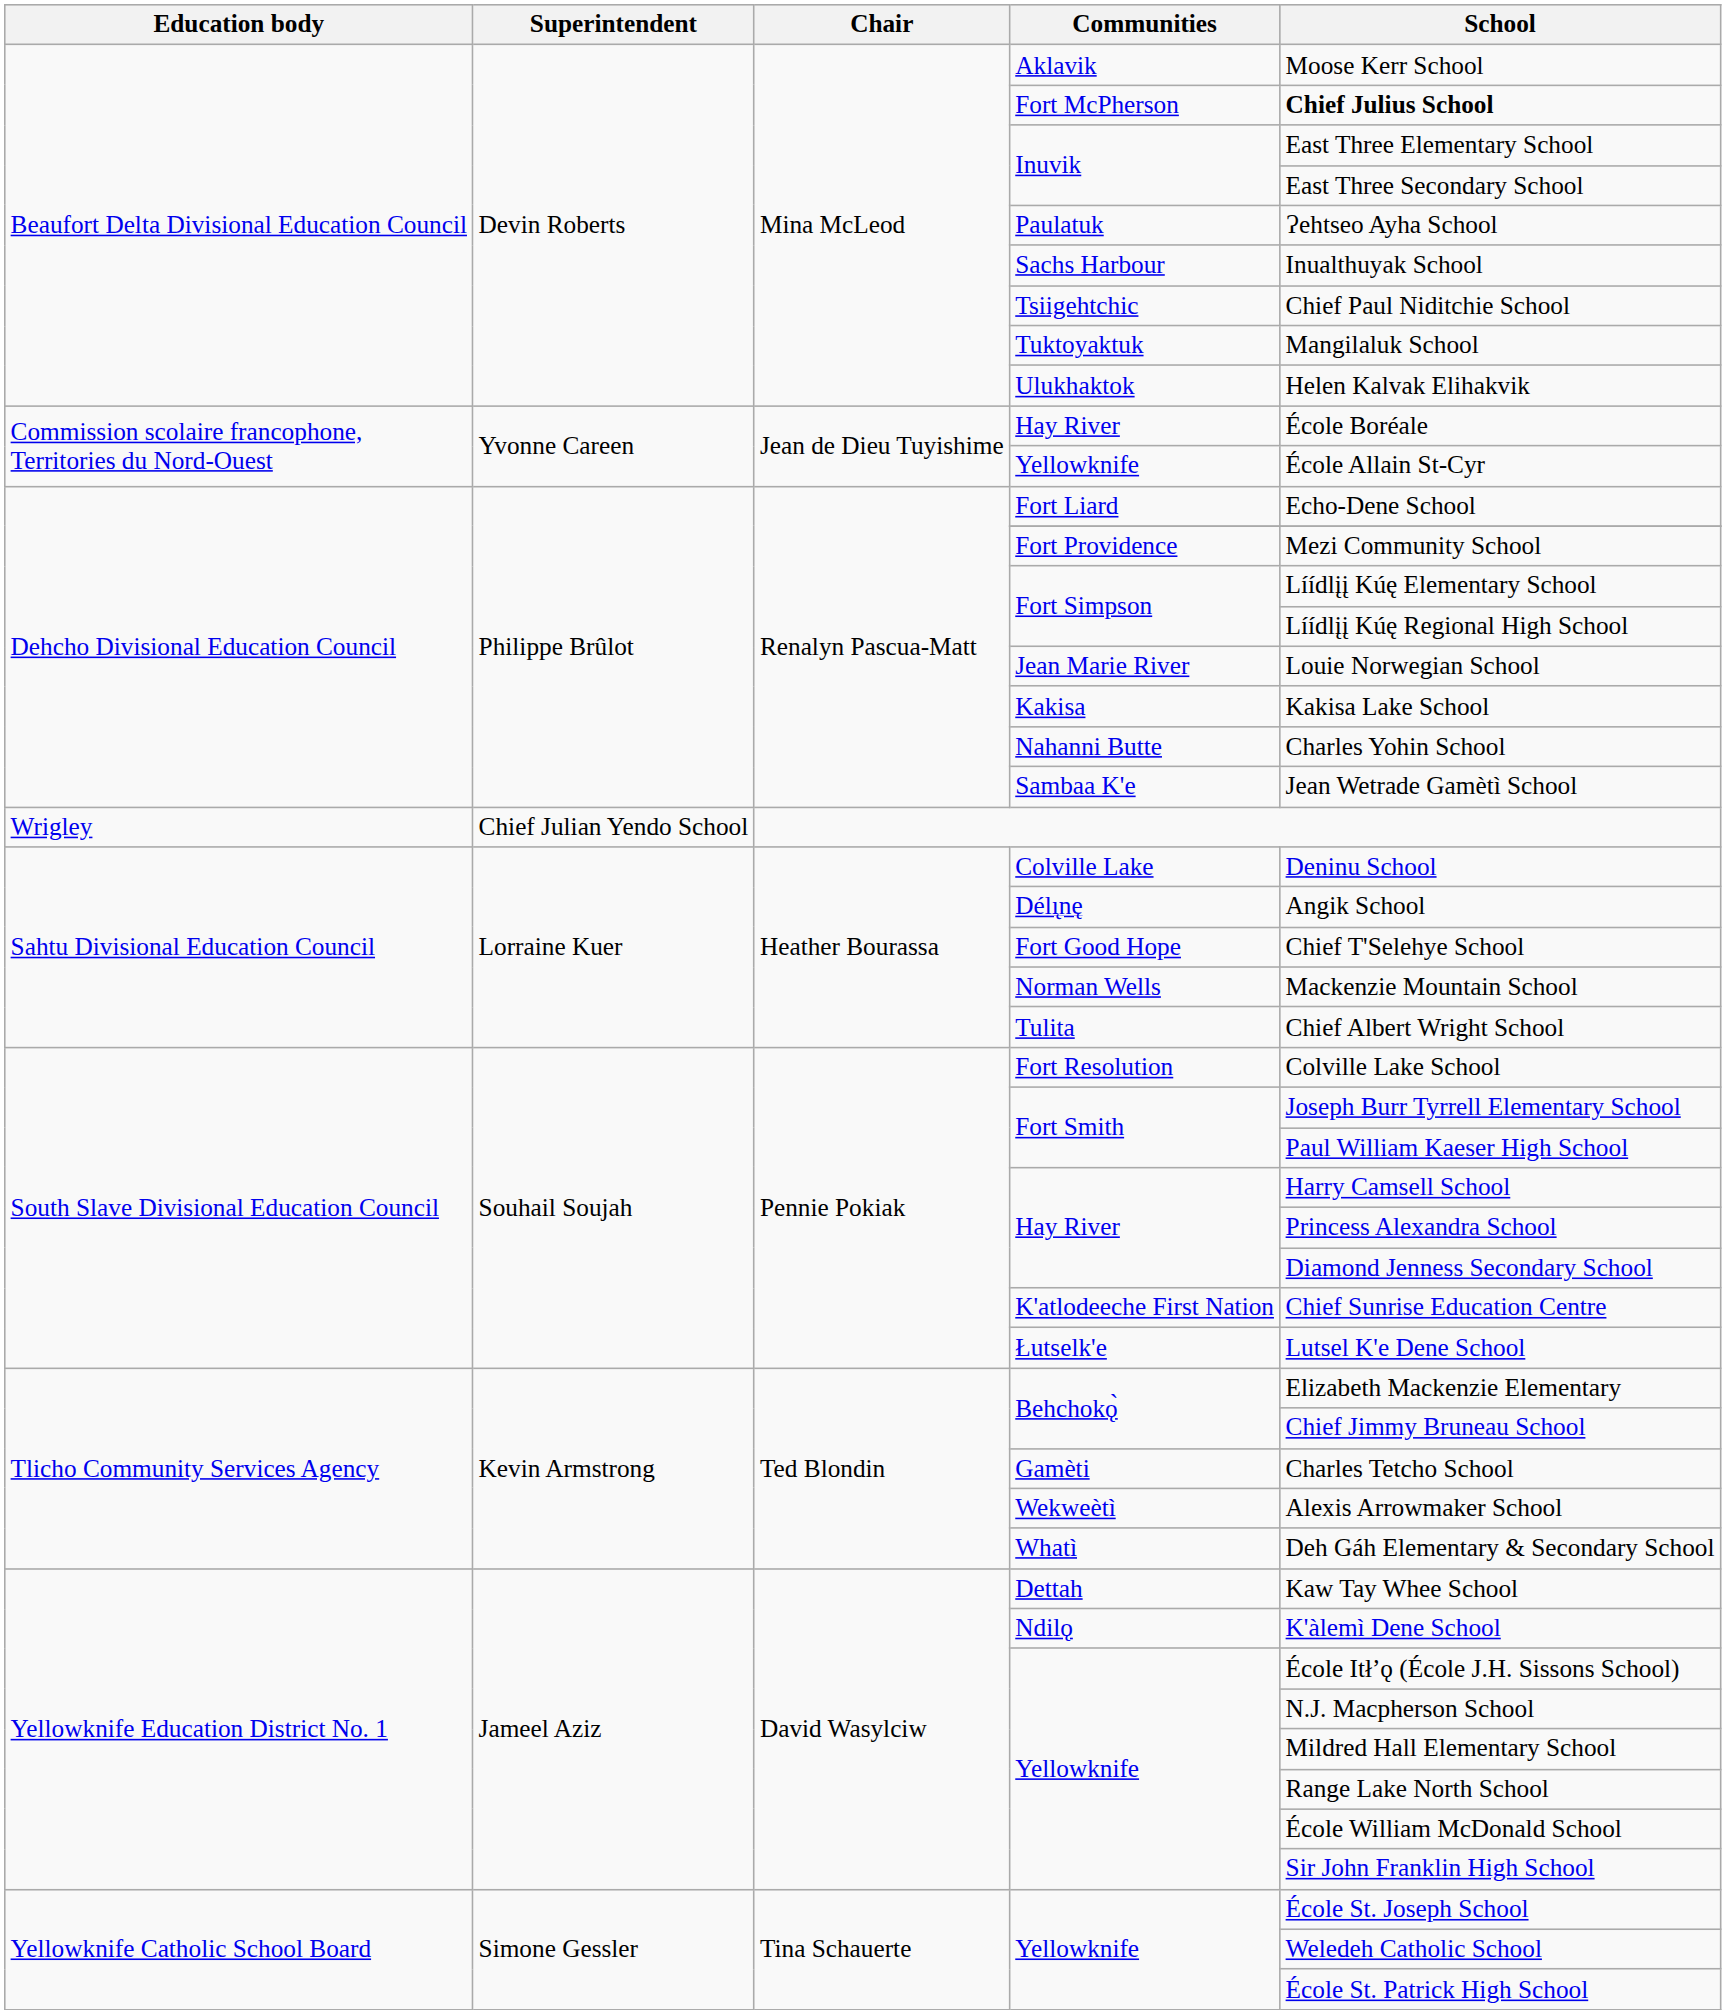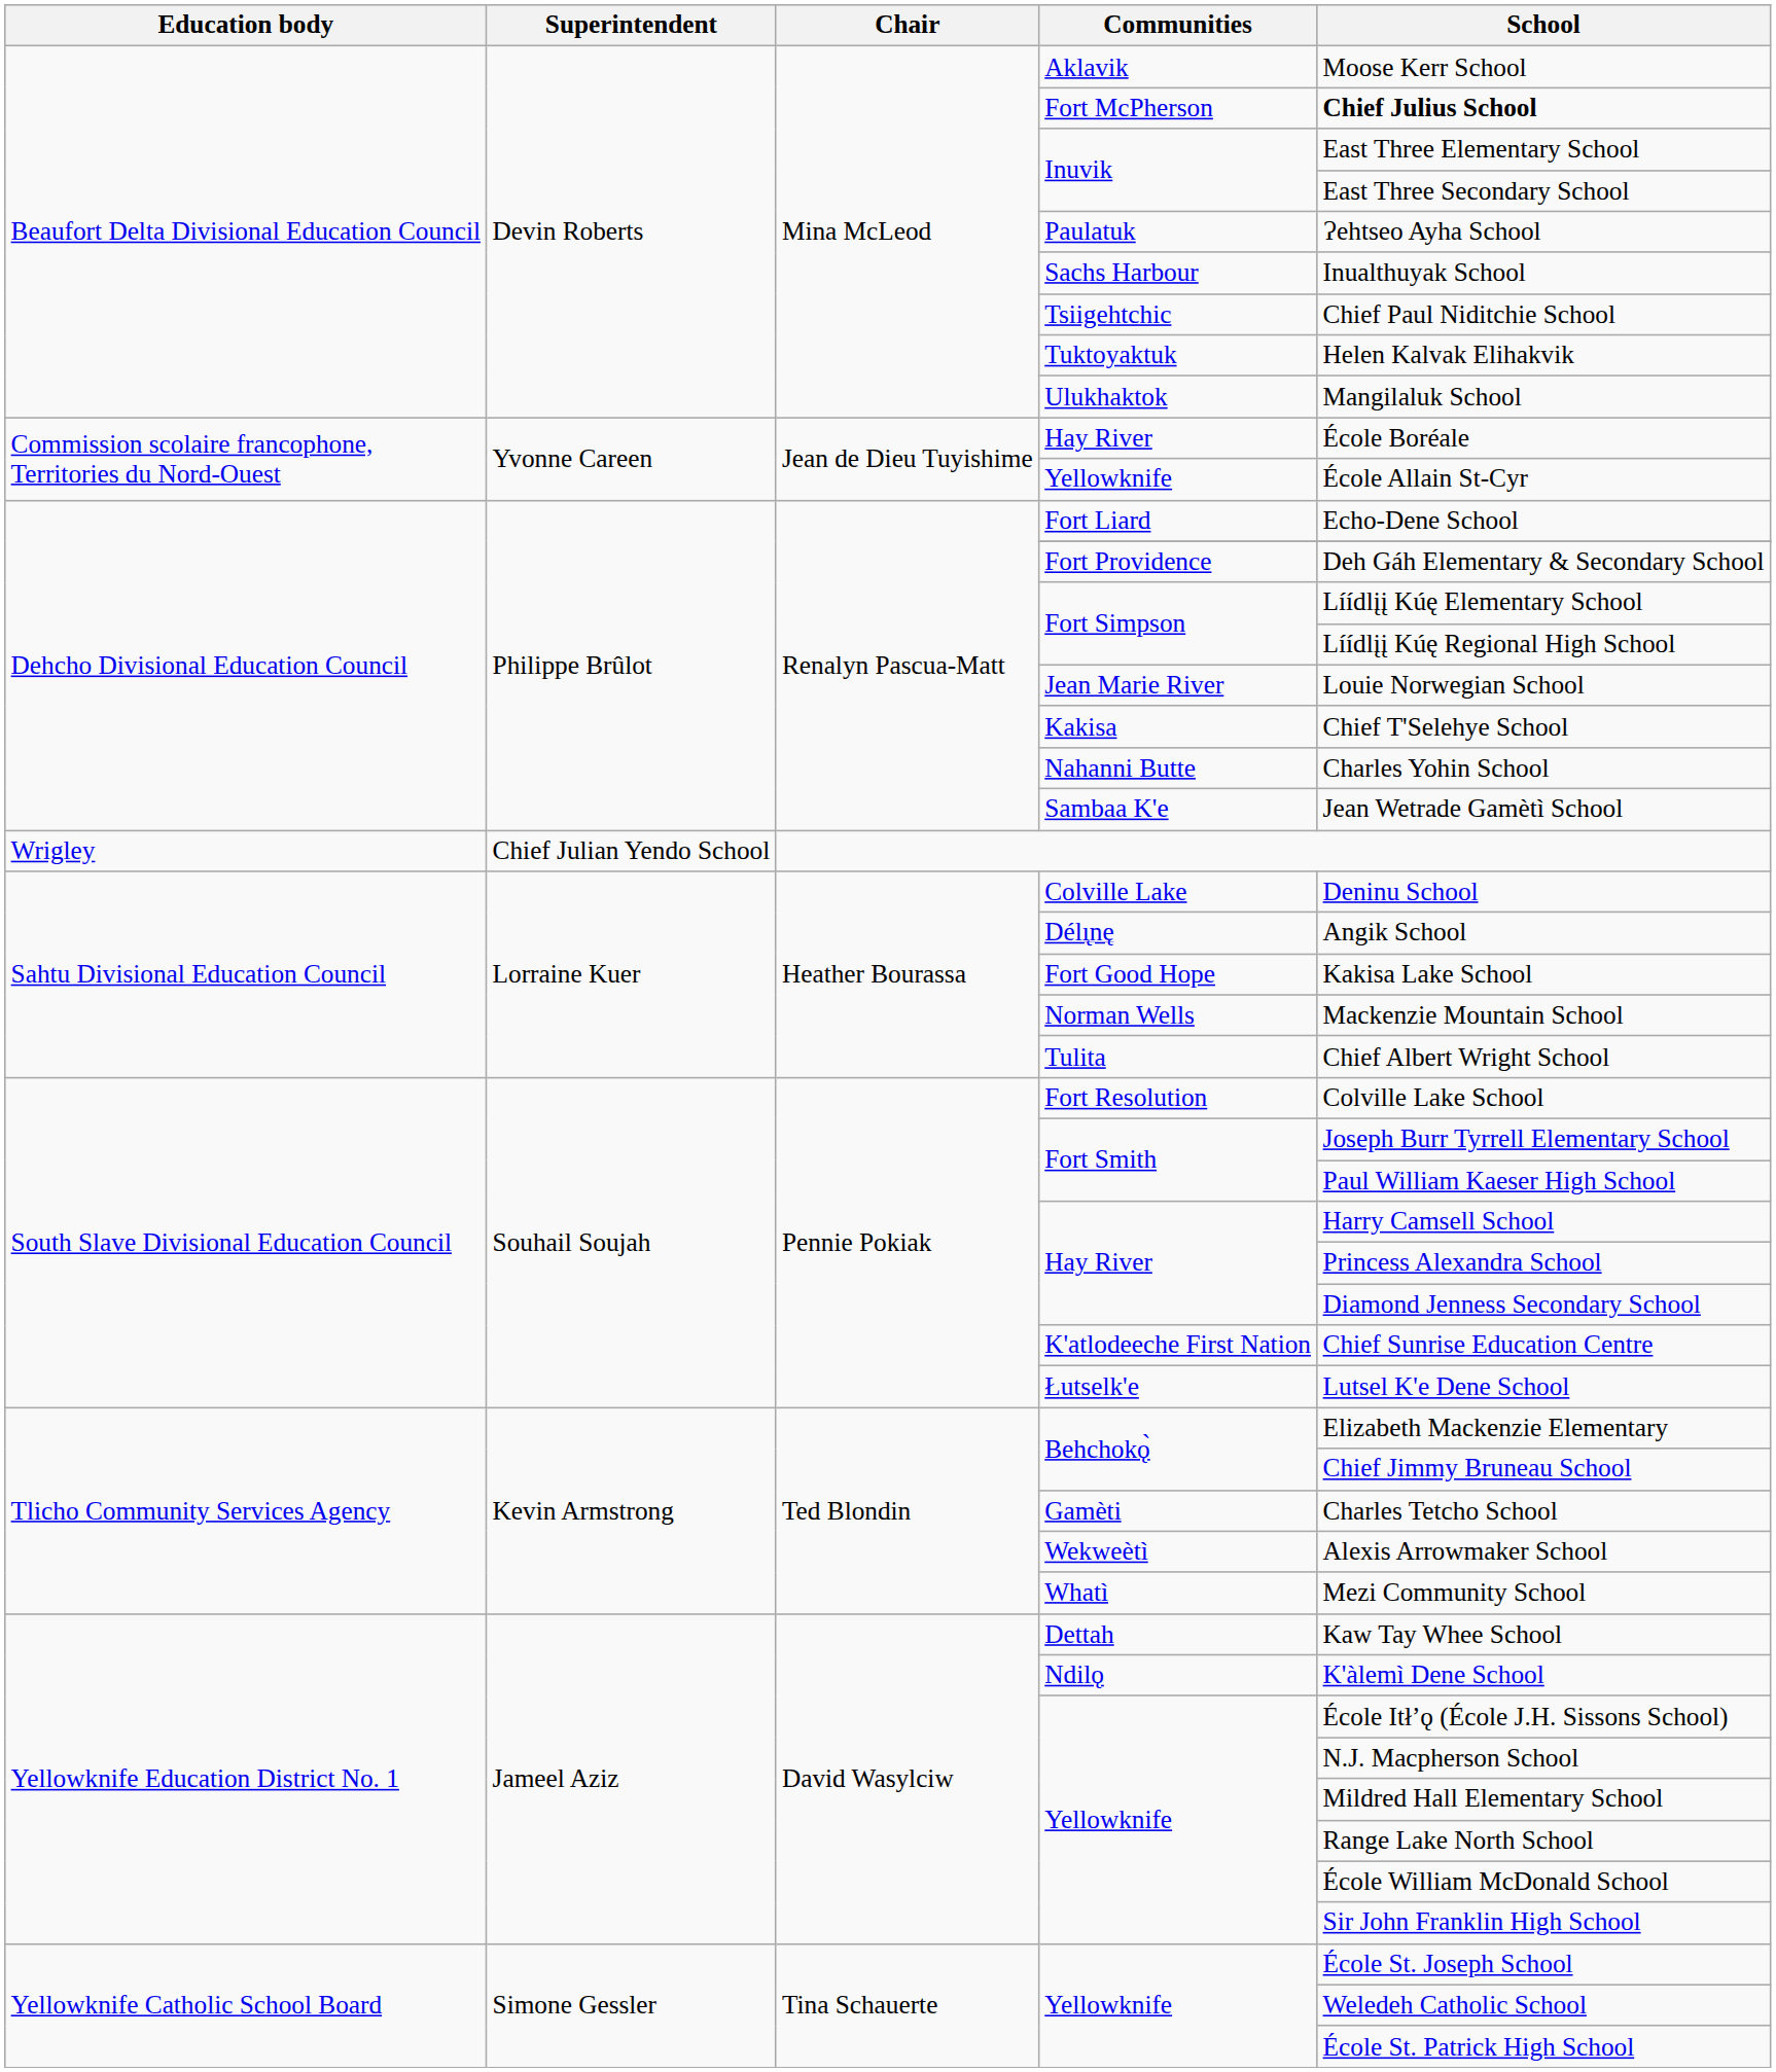Tuktoyaktuk | School: Mangilaluk School -> Helen Kalvak Elihakvik
Ulukhaktok | School: Helen Kalvak Elihakvik -> Mangilaluk School
Fort Providence | School: Mezi Community School -> Deh Gáh Elementary & Secondary School
Kakisa | School: Kakisa Lake School -> Chief T'Selehye School
Fort Good Hope | School: Chief T'Selehye School -> Kakisa Lake School
Whatì | School: Deh Gáh Elementary & Secondary School -> Mezi Community School
